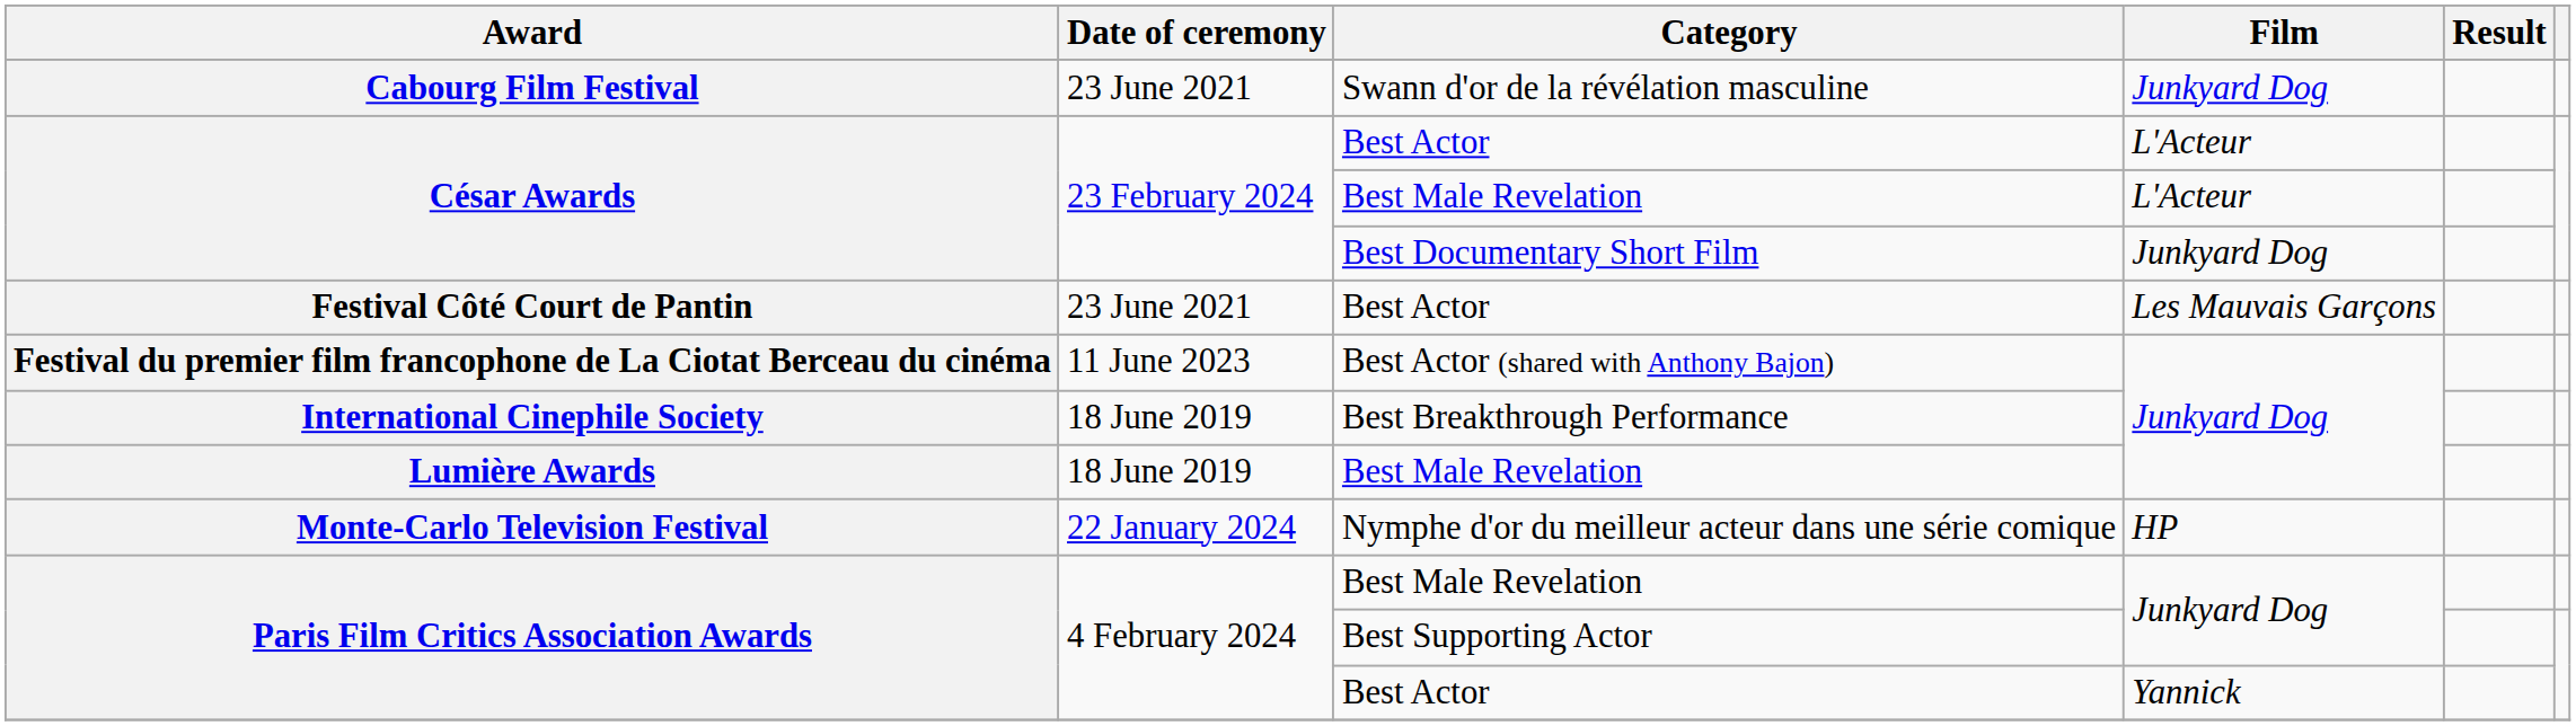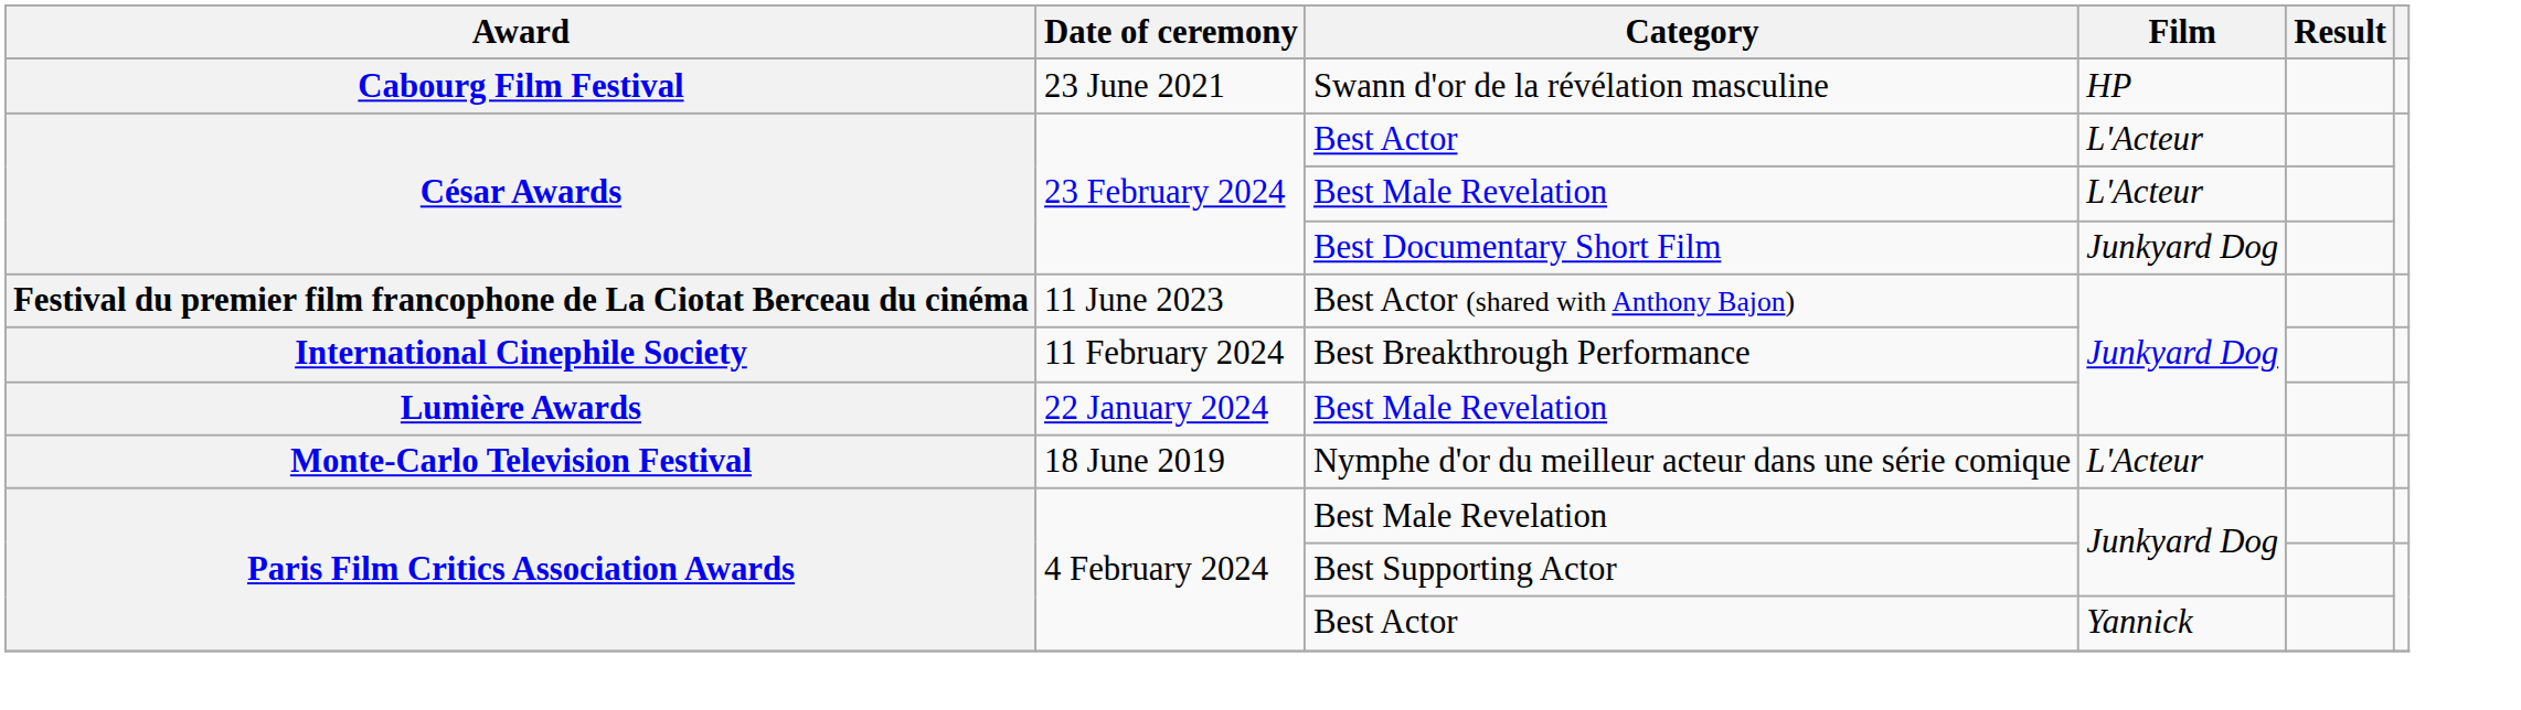Cabourg Film Festival | Film: Junkyard Dog -> HP
- row: Festival Côté Court de Pantin | 23 June 2021 | Best Actor | Les Mauvais Garçons
International Cinephile Society | Date of ceremony: 18 June 2019 -> 11 February 2024
Lumière Awards | Date of ceremony: 18 June 2019 -> 22 January 2024
Monte-Carlo Television Festival | Date of ceremony: 22 January 2024 -> 18 June 2019
Monte-Carlo Television Festival | Film: HP -> L'Acteur
